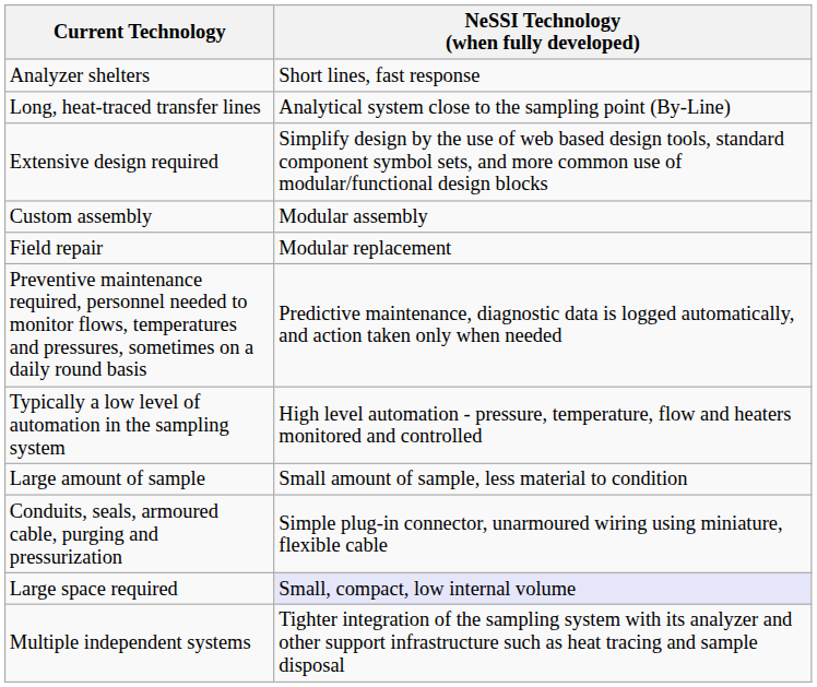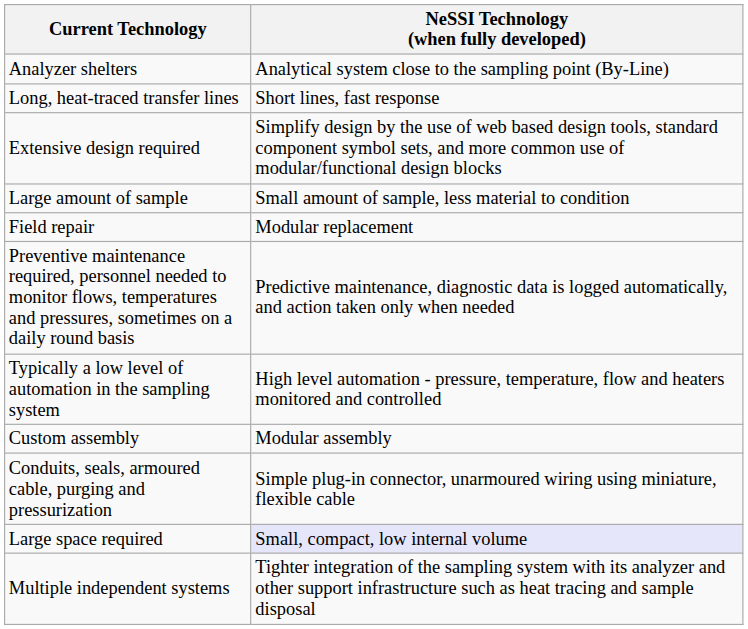Analyzer shelters | NeSSI Technology (when fully developed): Short lines, fast response -> Analytical system close to the sampling point (By-Line)
Long, heat-traced transfer lines | NeSSI Technology (when fully developed): Analytical system close to the sampling point (By-Line) -> Short lines, fast response
rows swapped: Custom assembly <-> Large amount of sample
